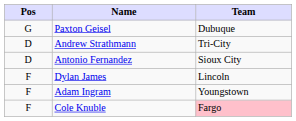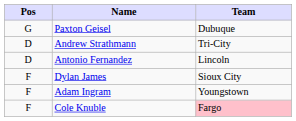Antonio Fernandez | Team: Sioux City -> Lincoln
Dylan James | Team: Lincoln -> Sioux City
